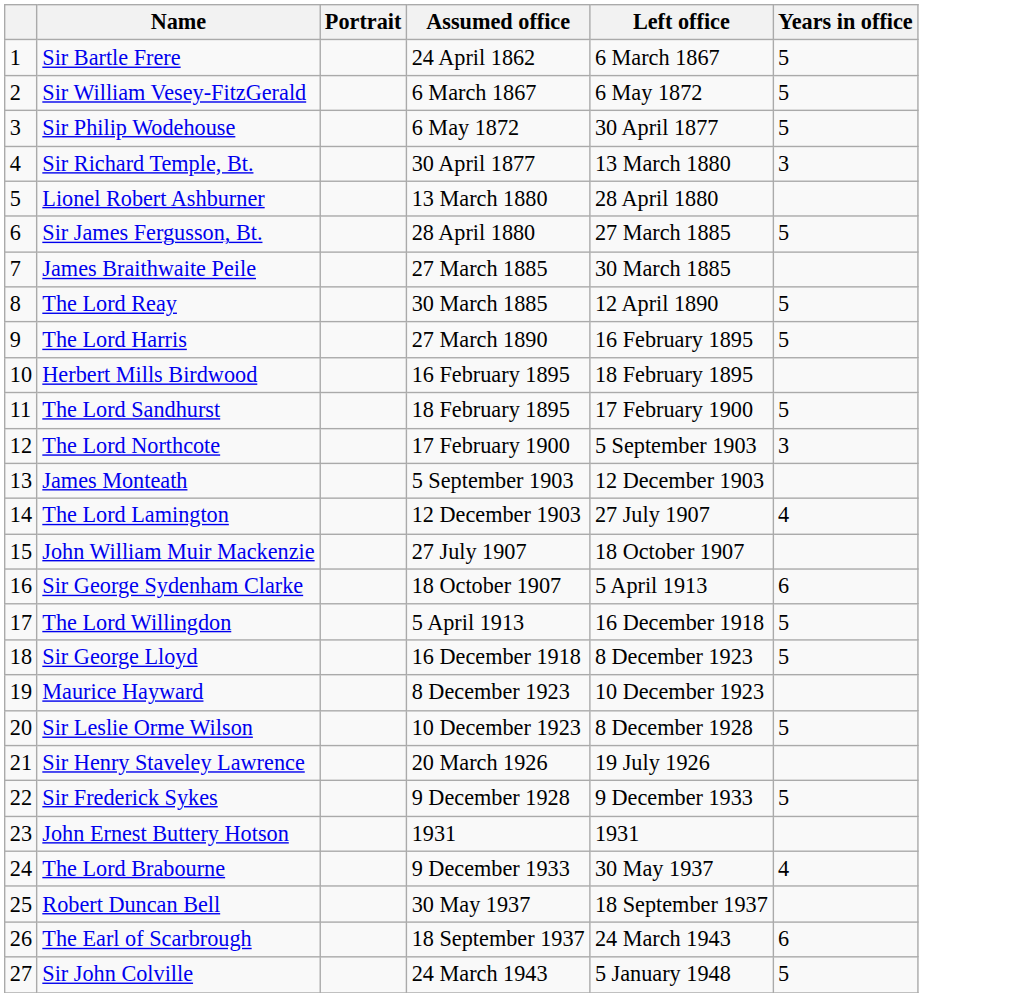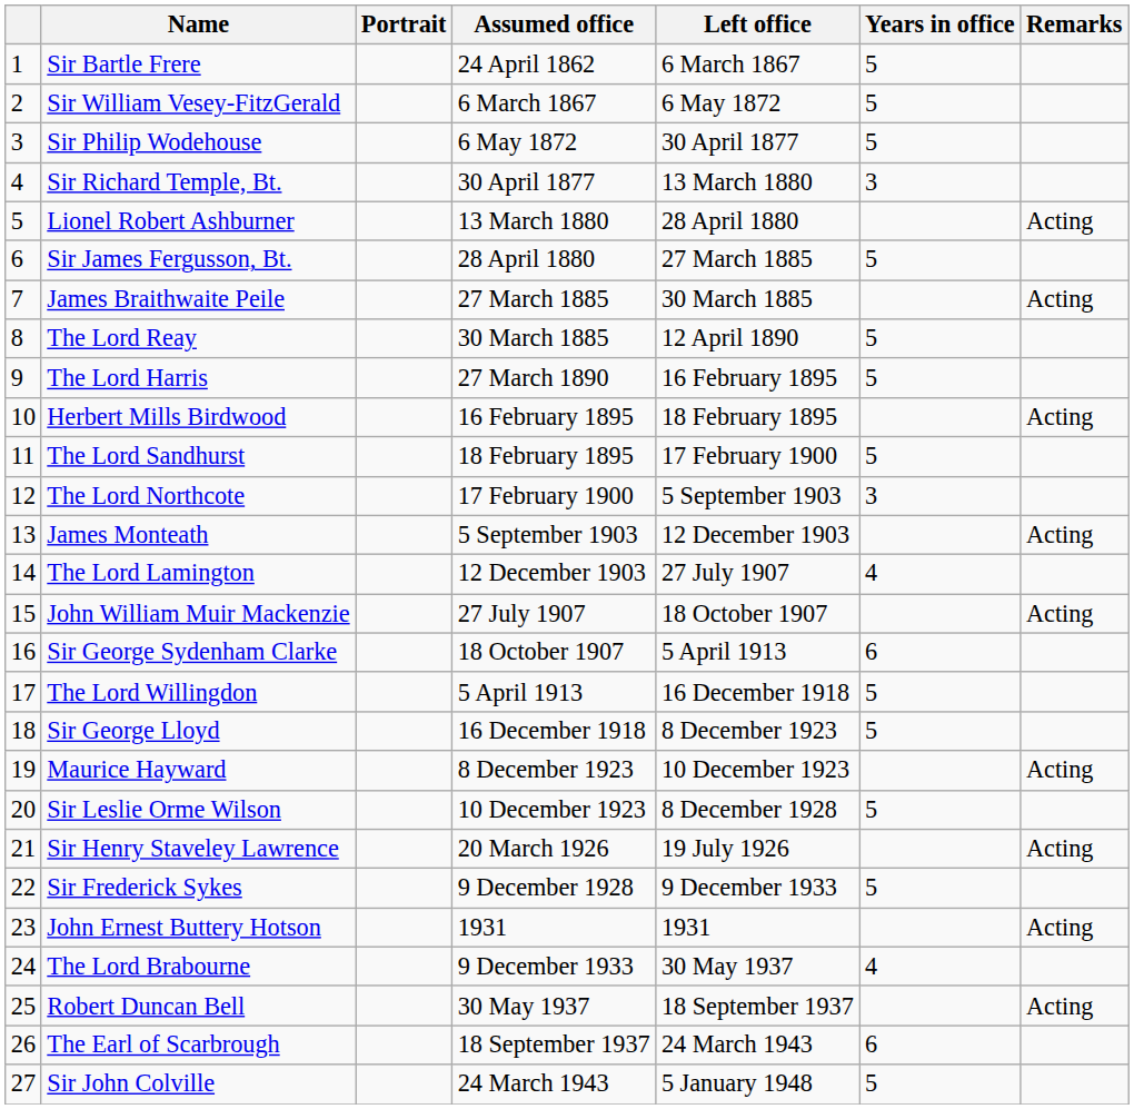+ column: Remarks | Acting | Acting | Acting | Acting | Acting | Acting | Acting | Acting | Acting
